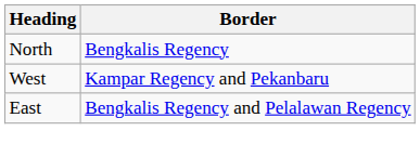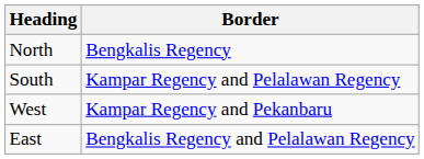+ row: South | Kampar Regency and Pelalawan Regency
